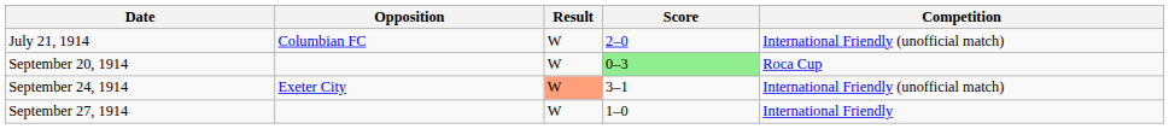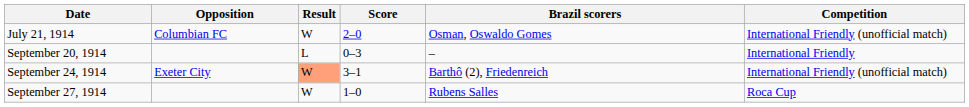+ column: Brazil scorers | Osman, Oswaldo Gomes | – | Barthô (2), Friedenreich | Rubens Salles
September 20, 1914 | Result: W -> L
September 20, 1914 | Score: lightgreen background -> no background
September 20, 1914 | Competition: Roca Cup -> International Friendly
September 27, 1914 | Competition: International Friendly -> Roca Cup
